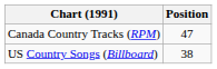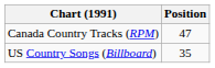US Country Songs (Billboard) | Position: 38 -> 35
